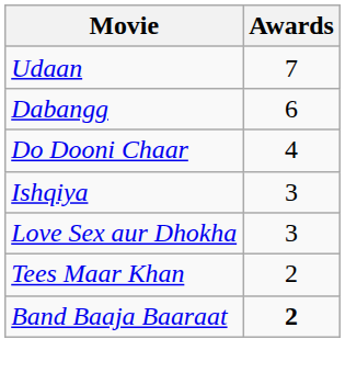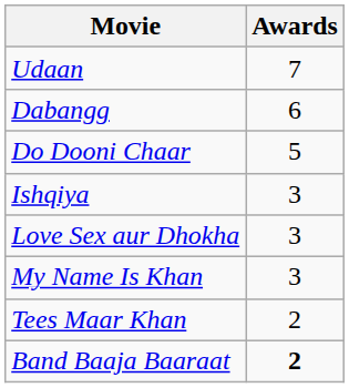Do Dooni Chaar | Awards: 4 -> 5
+ row: My Name Is Khan | 3
